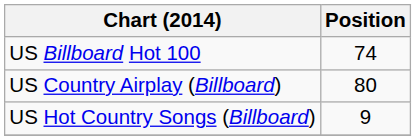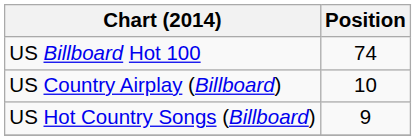US Country Airplay (Billboard) | Position: 80 -> 10
